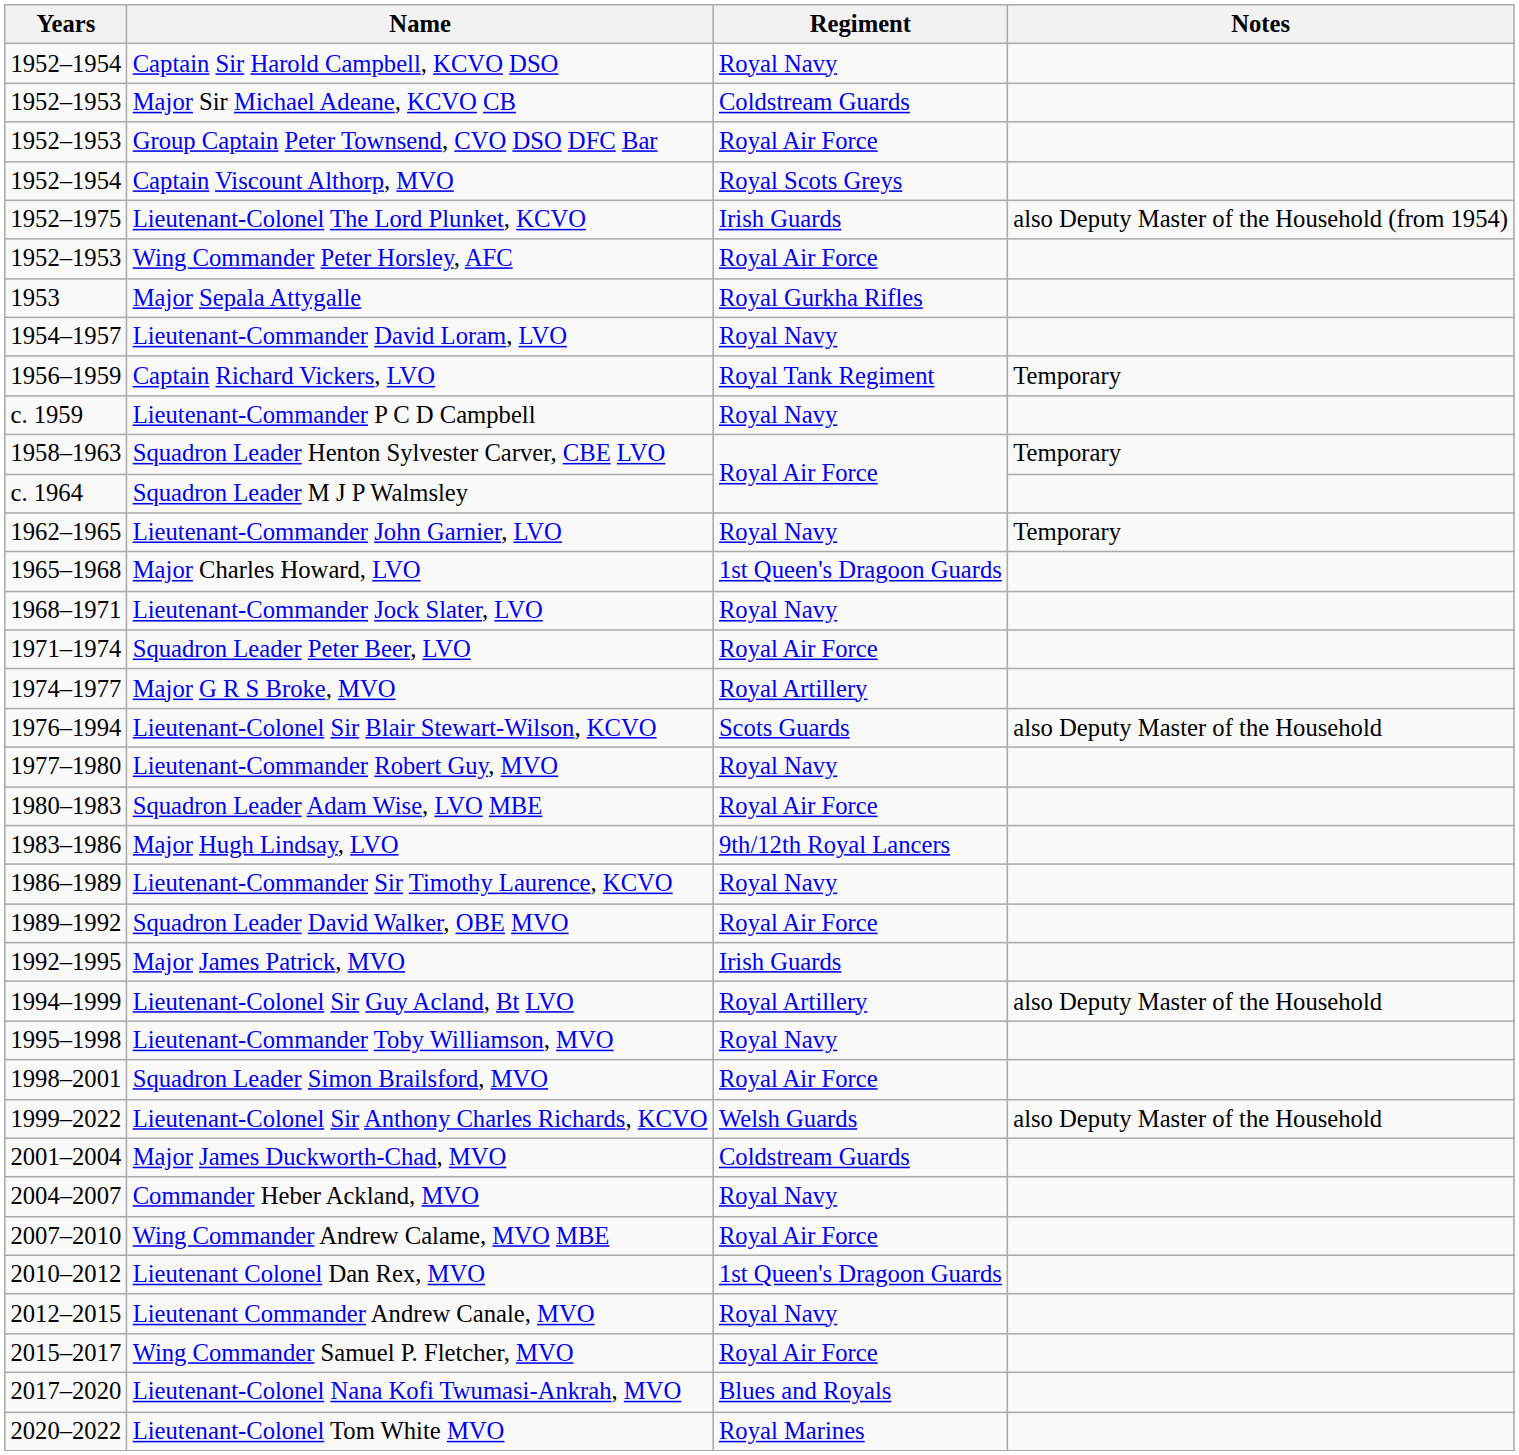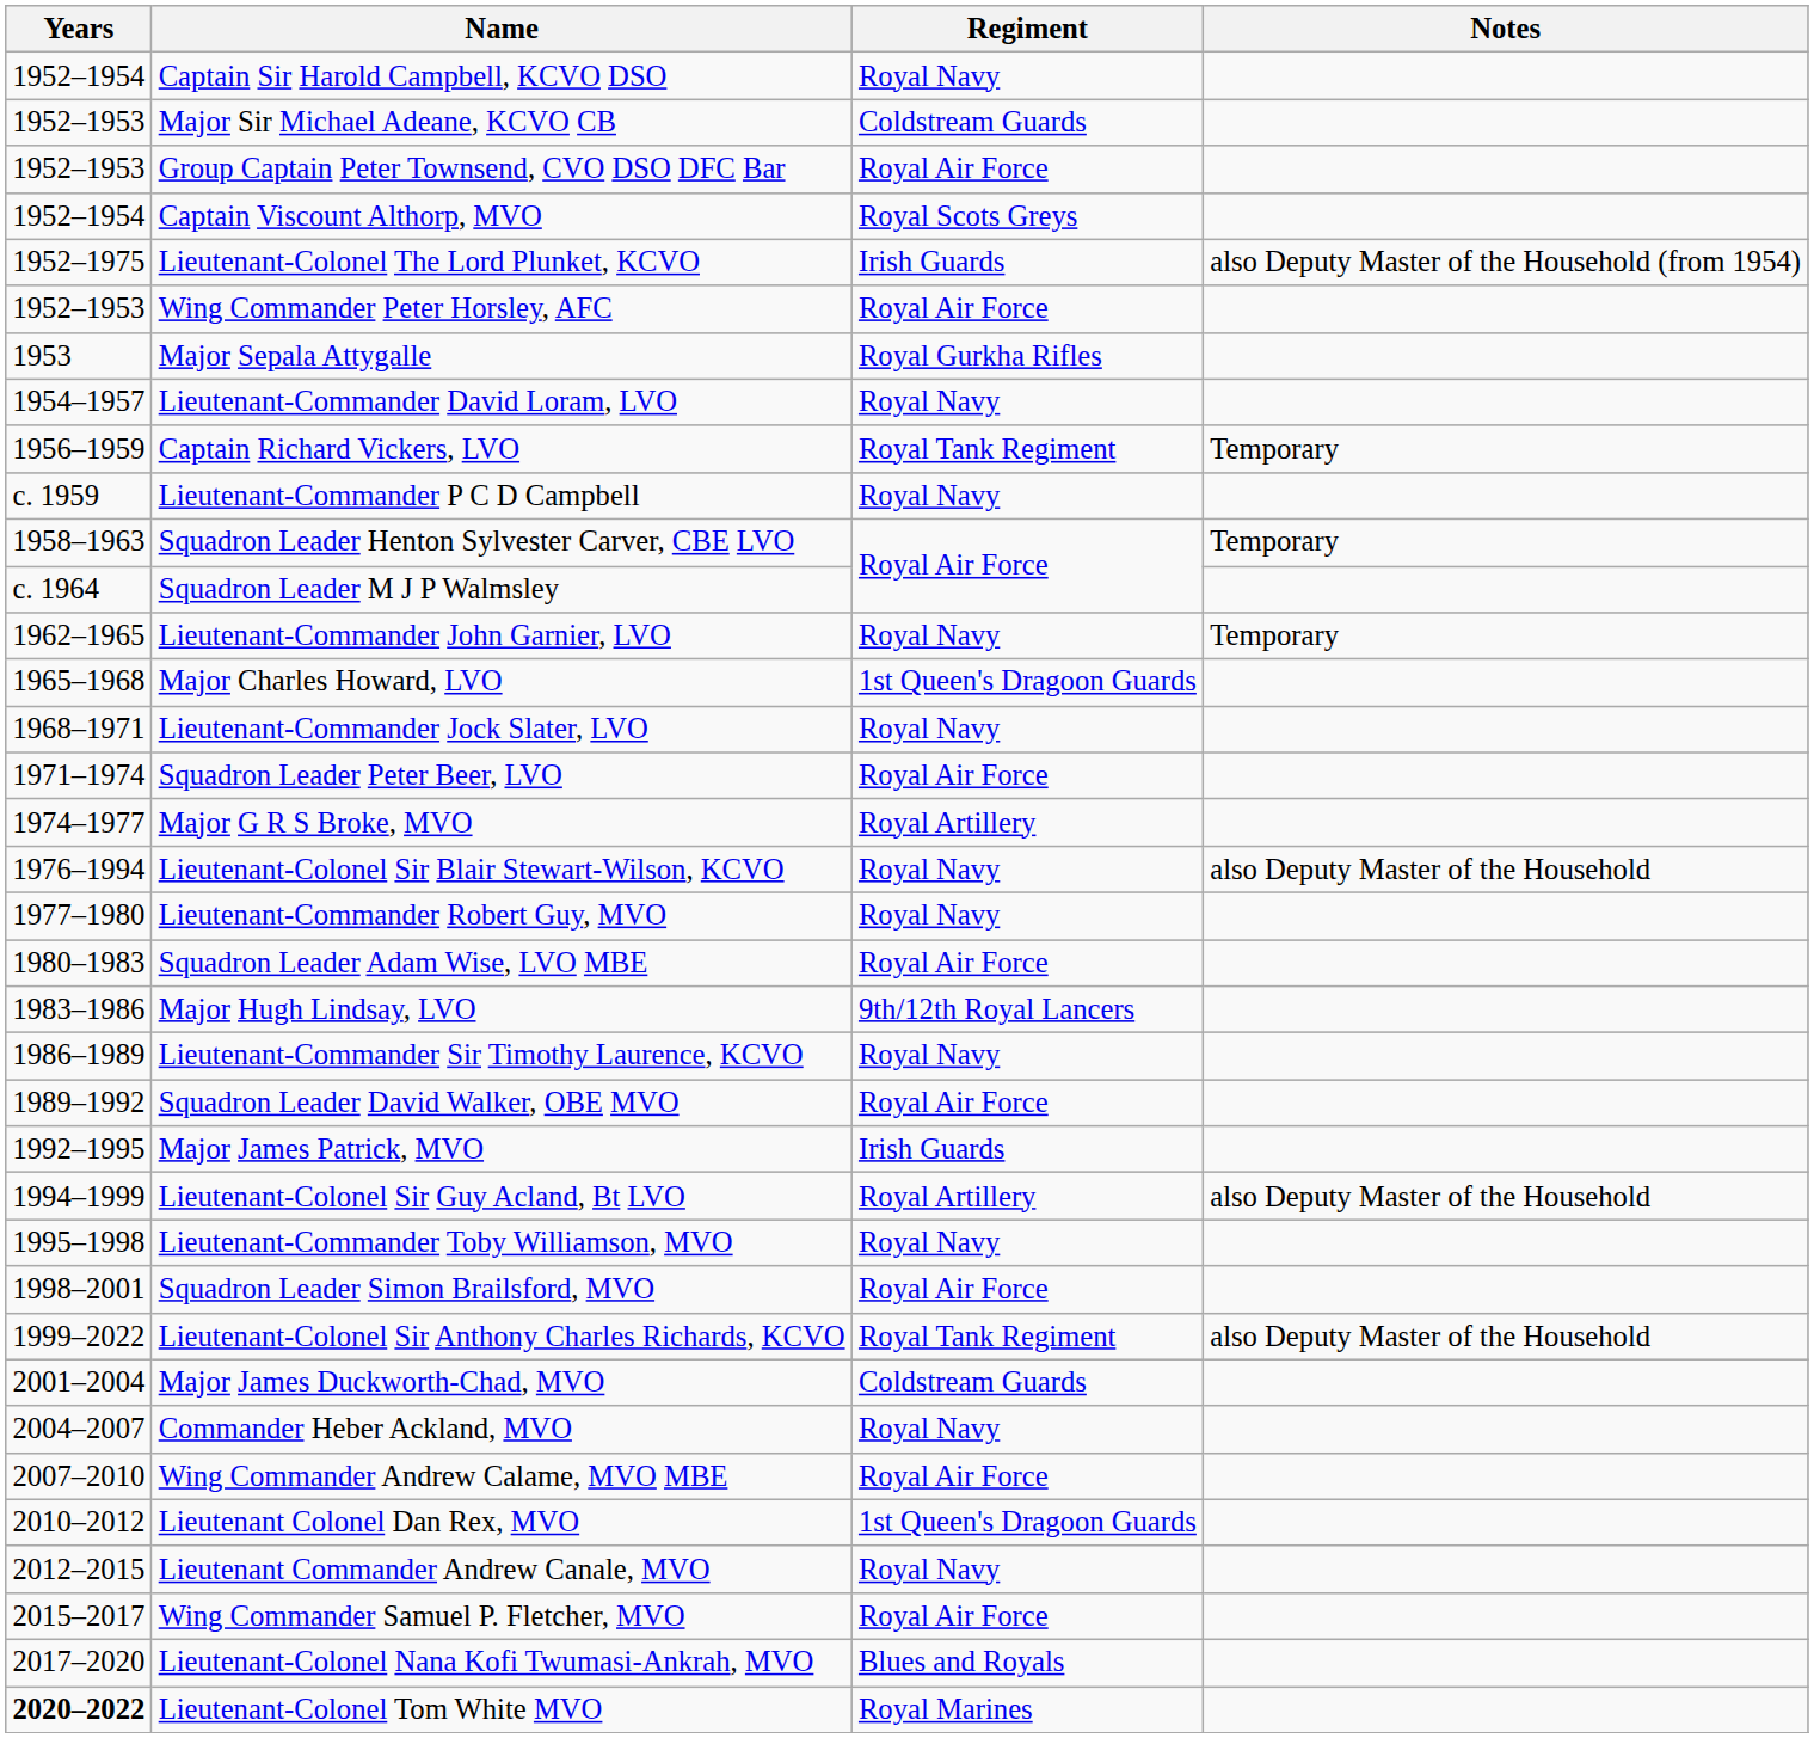Lieutenant-Colonel Sir Blair Stewart-Wilson, KCVO | Regiment: Scots Guards -> Royal Navy
Lieutenant-Colonel Sir Anthony Charles Richards, KCVO | Regiment: Welsh Guards -> Royal Tank Regiment
Lieutenant-Colonel Tom White MVO | Years: normal -> bold
